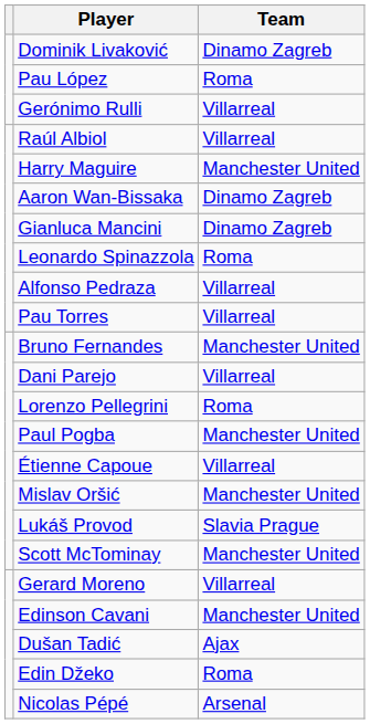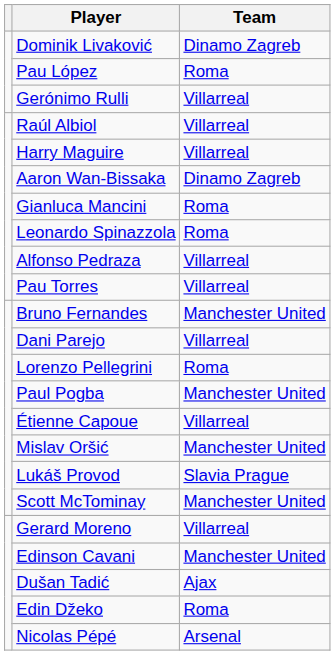Harry Maguire | Team: Manchester United -> Villarreal
Gianluca Mancini | Team: Dinamo Zagreb -> Roma
